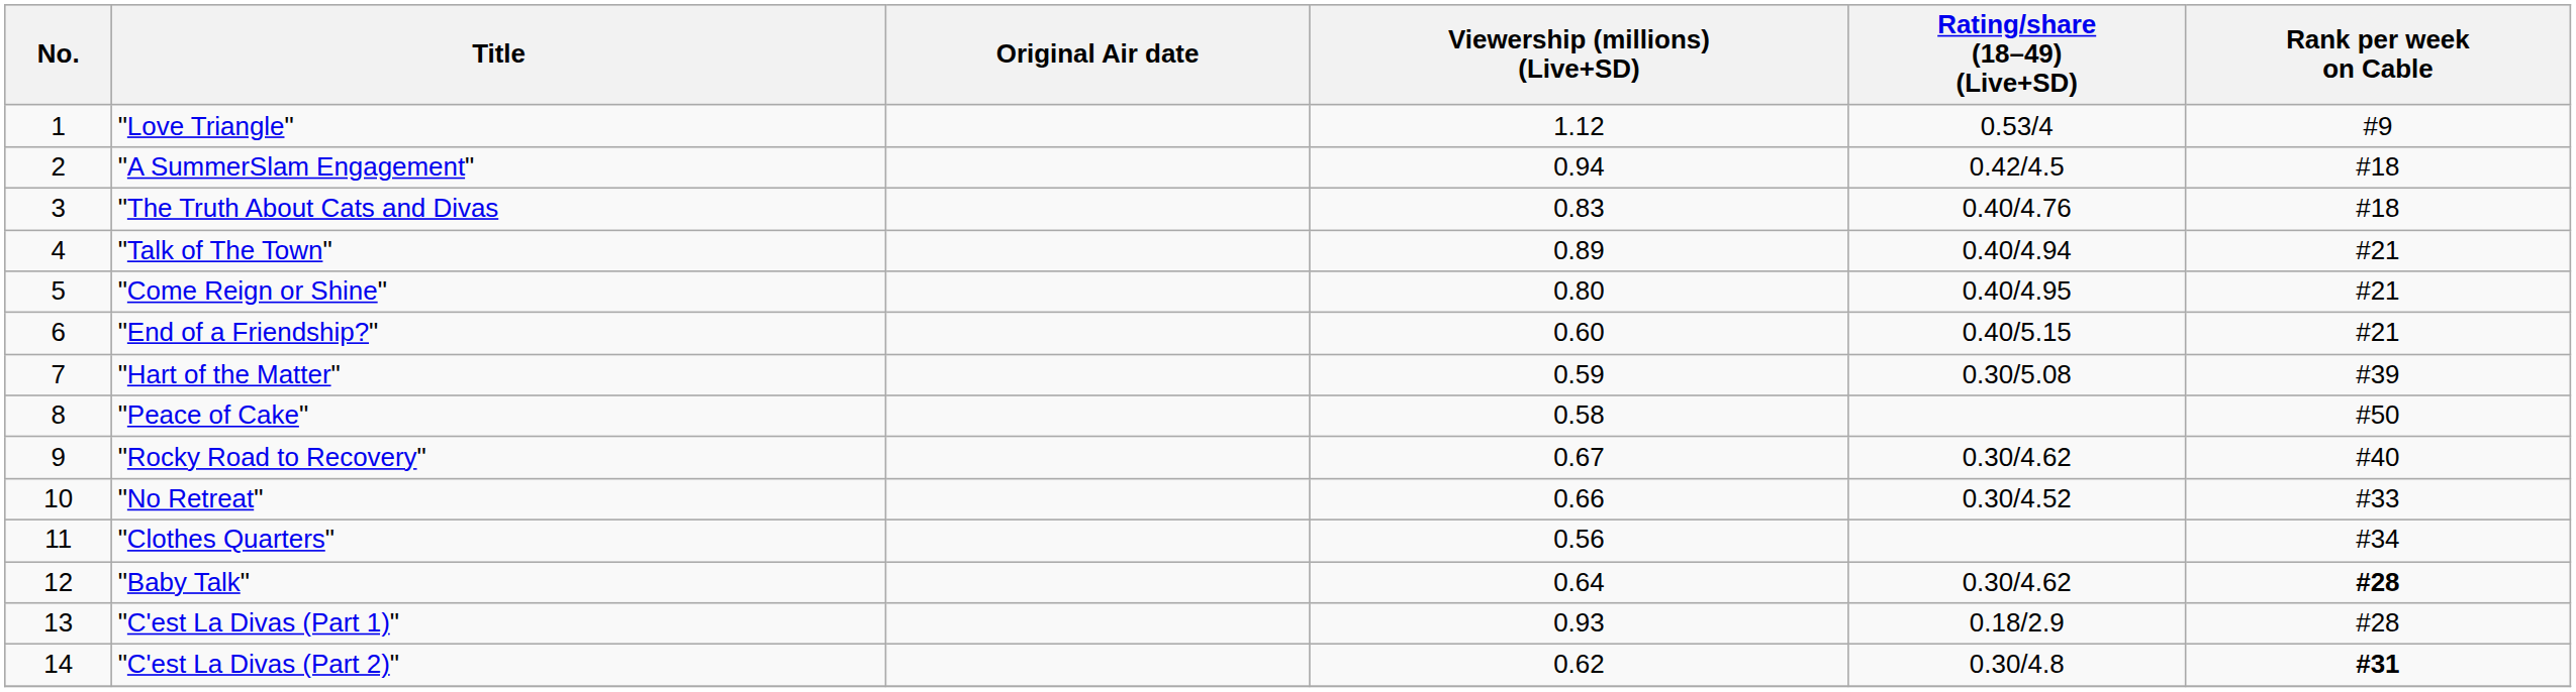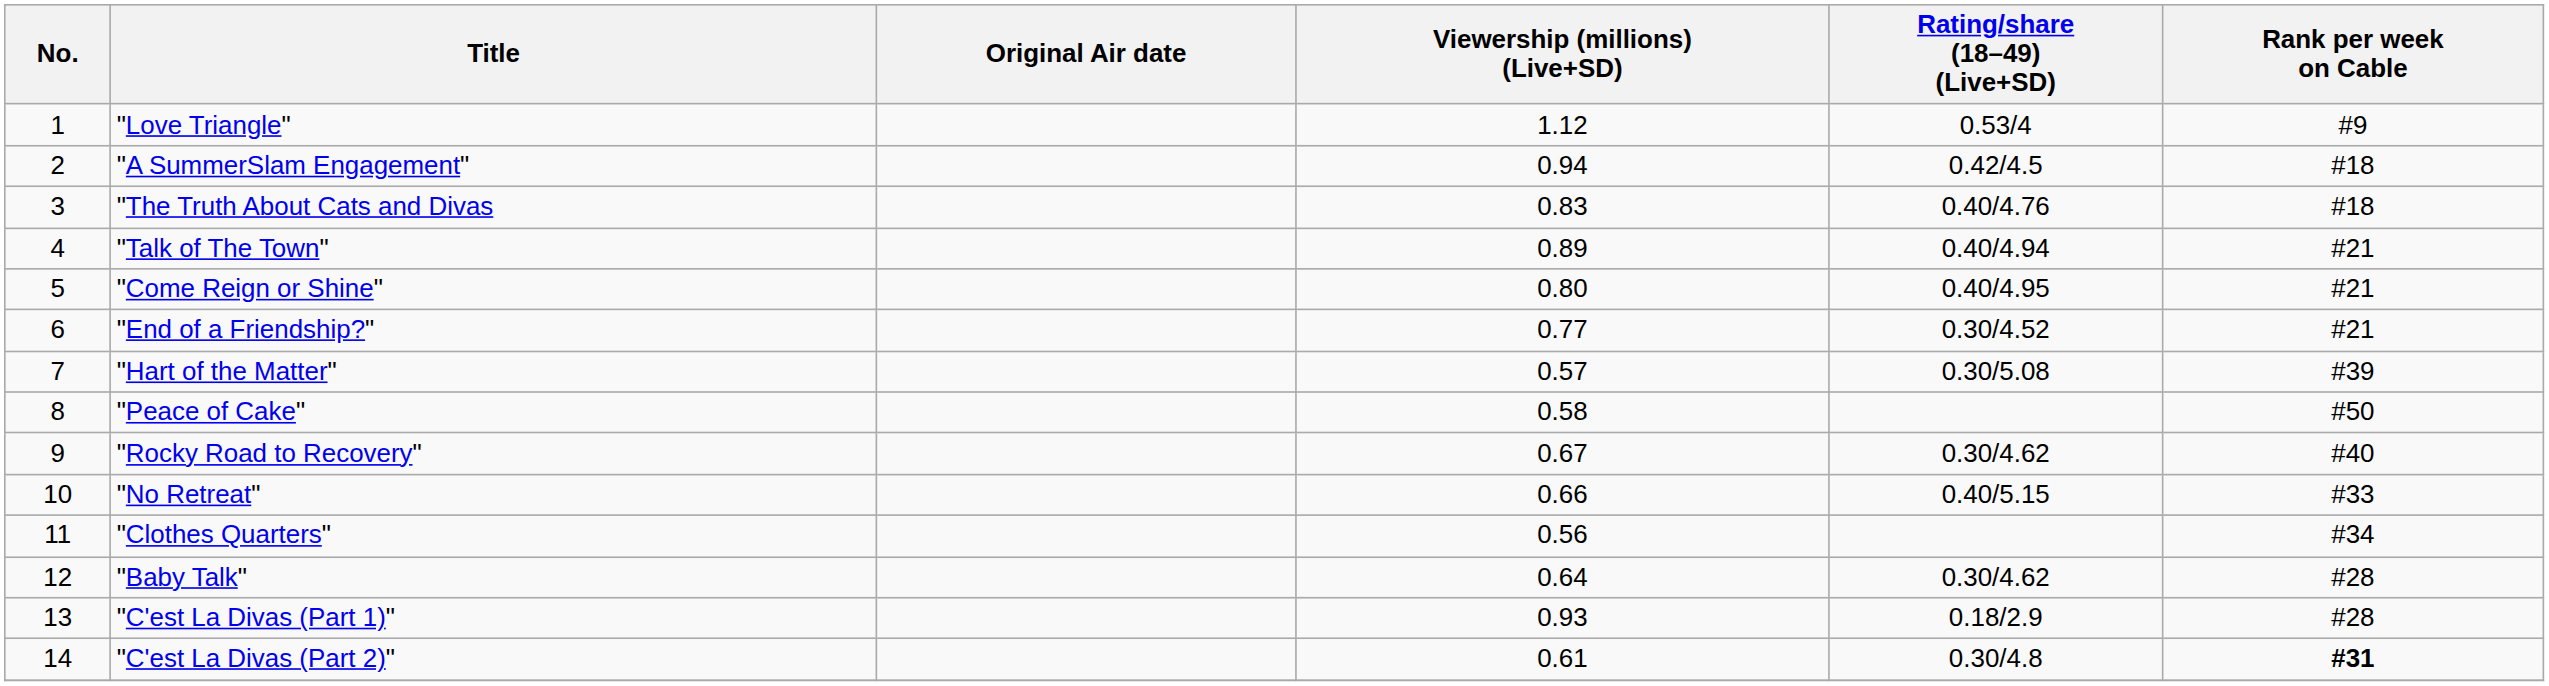"End of a Friendship?" | Viewership (millions) (Live+SD): 0.60 -> 0.77
"End of a Friendship?" | Rating/share (18–49) (Live+SD): 0.40/5.15 -> 0.30/4.52
"Hart of the Matter" | Viewership (millions) (Live+SD): 0.59 -> 0.57
"No Retreat" | Rating/share (18–49) (Live+SD): 0.30/4.52 -> 0.40/5.15
"Baby Talk" | Rank per week on Cable: bold -> normal
"C'est La Divas (Part 2)" | Viewership (millions) (Live+SD): 0.62 -> 0.61
